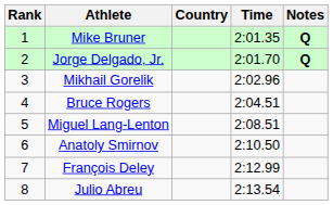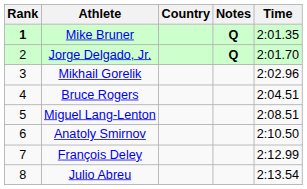columns swapped: Time <-> Notes
Mike Bruner | Rank: normal -> bold
